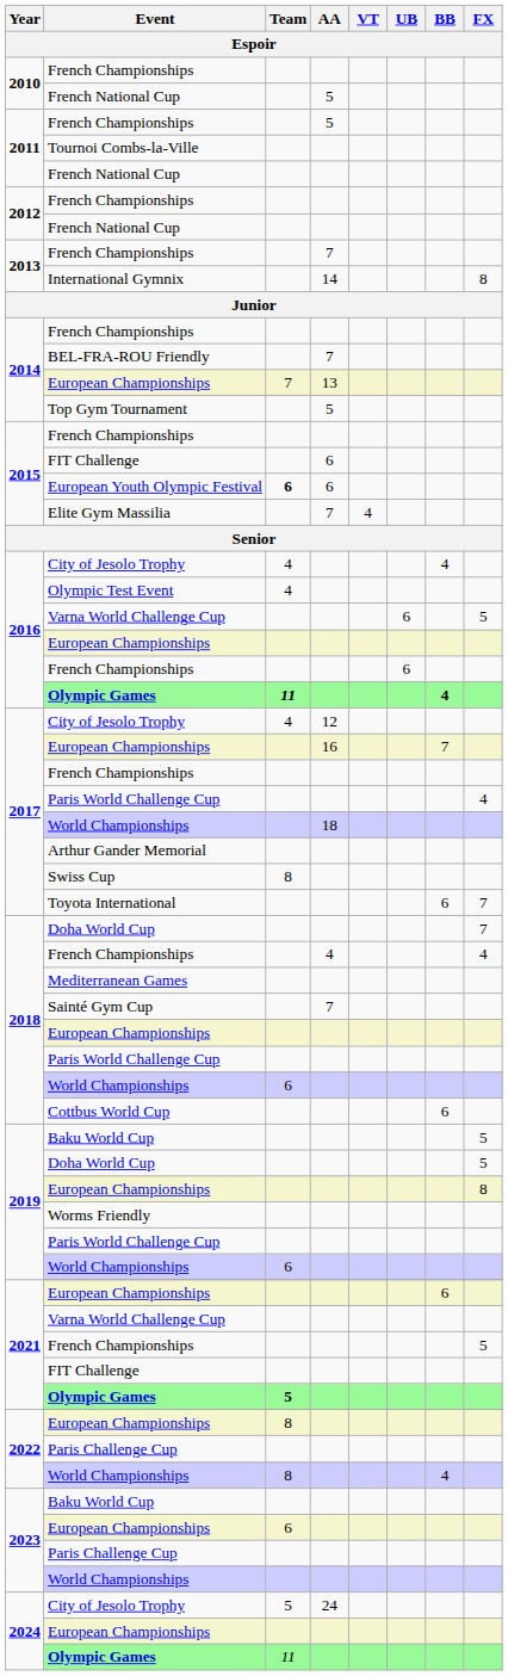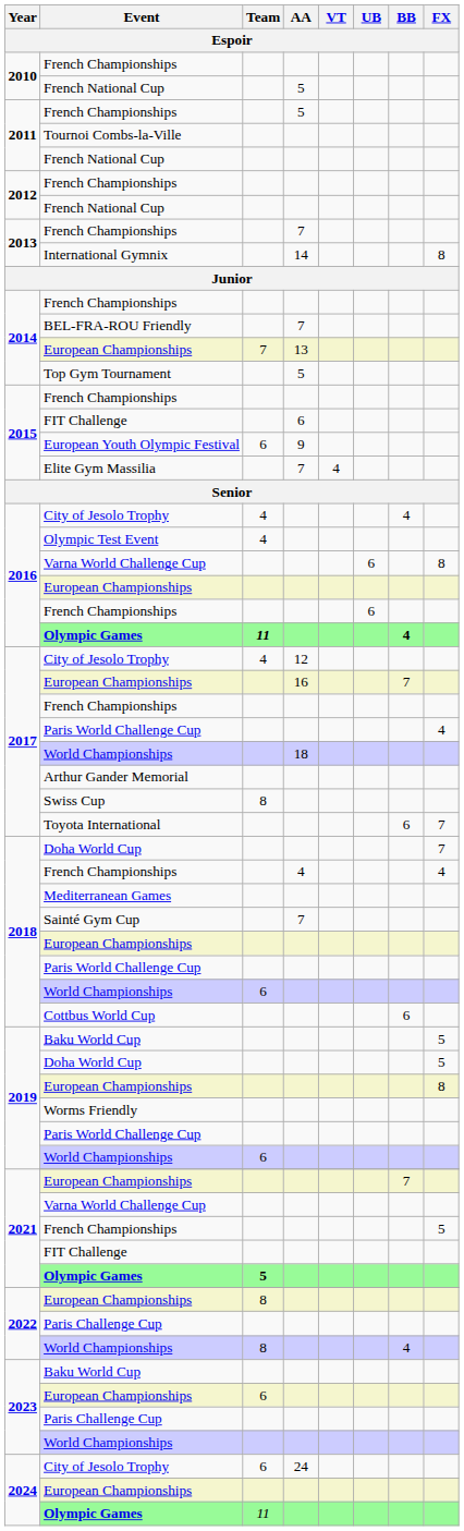European Youth Olympic Festival | Team: bold -> normal
European Youth Olympic Festival | AA: 6 -> 9
2016 / Varna World Challenge Cup | FX: 5 -> 8
2021 / European Championships | BB: 6 -> 7
2024 / City of Jesolo Trophy | Team: 5 -> 6
